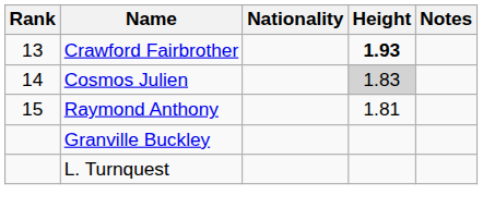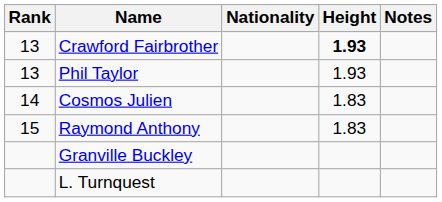+ row: 13 | Phil Taylor | 1.93
Cosmos Julien | Height: lightgrey background -> no background
Raymond Anthony | Height: 1.81 -> 1.83
